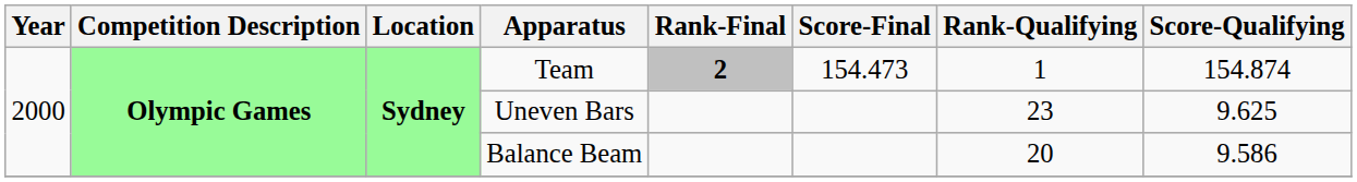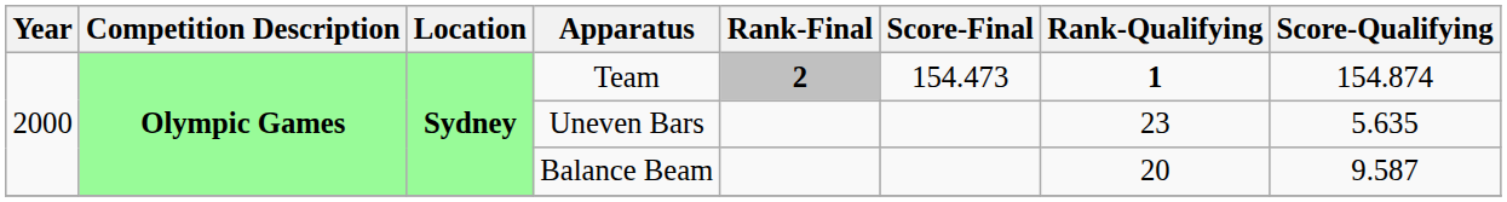Team | Rank-Qualifying: normal -> bold
Uneven Bars | Score-Qualifying: 9.625 -> 5.635
Balance Beam | Score-Qualifying: 9.586 -> 9.587
